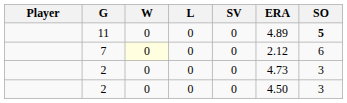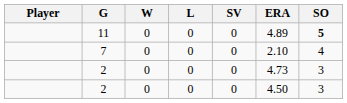7 | W: lightyellow background -> no background
7 | ERA: 2.12 -> 2.10
7 | SO: 6 -> 4
